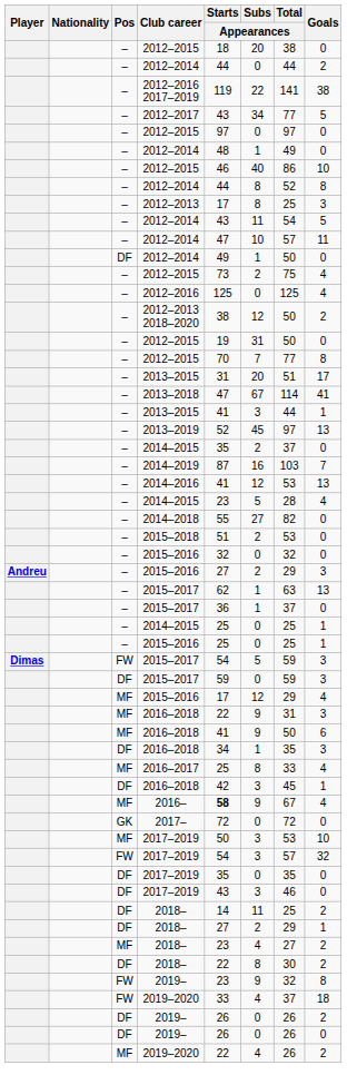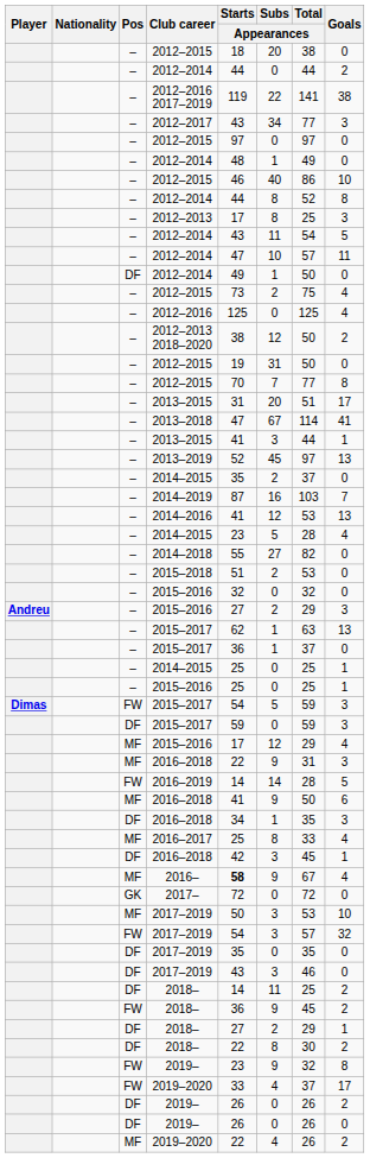2012–2017 | Goals: 5 -> 3
+ row: FW | 2016–2019 | 14 | 14 | 28 | 5
+ row: FW | 2018– | 36 | 9 | 45 | 2
- row: MF | 2018– | 23 | 4 | 27 | 2
FW / 2019–2020 | Goals: 18 -> 17
